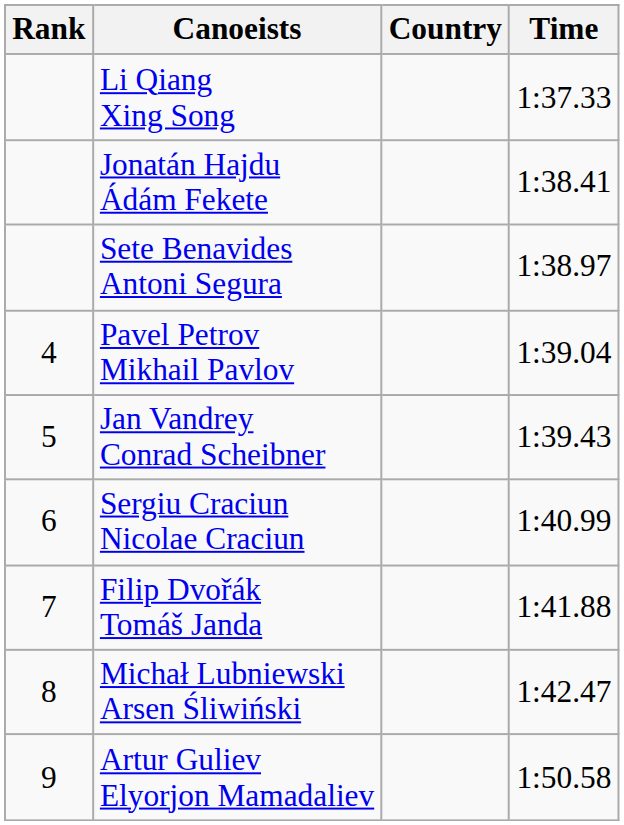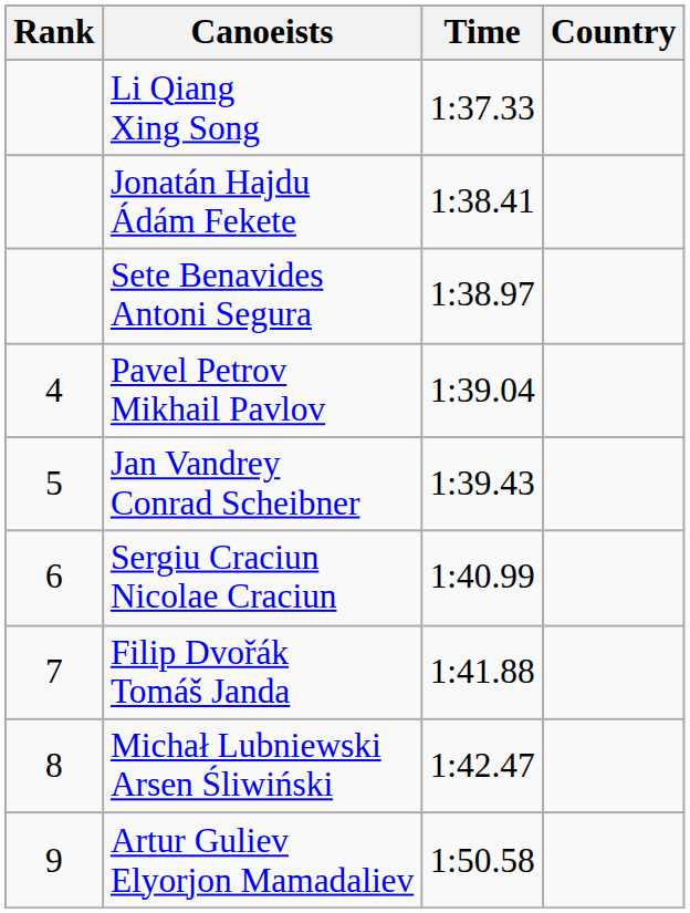columns swapped: Country <-> Time
